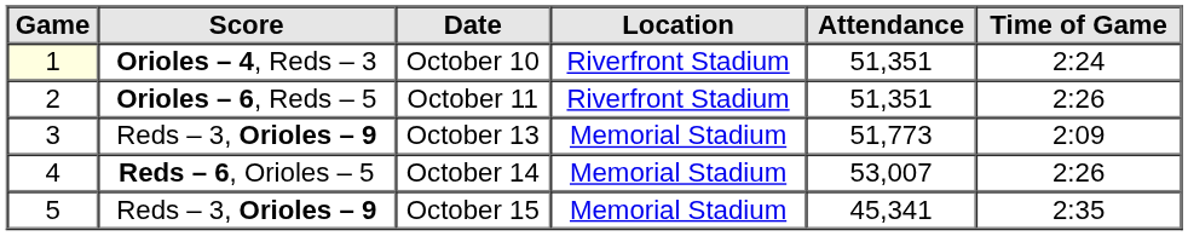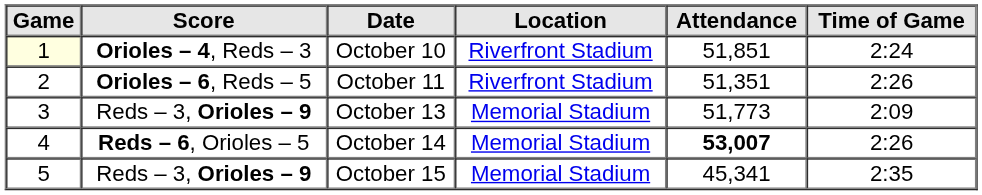October 10 | Attendance: 51,351 -> 51,851
October 14 | Attendance: normal -> bold
